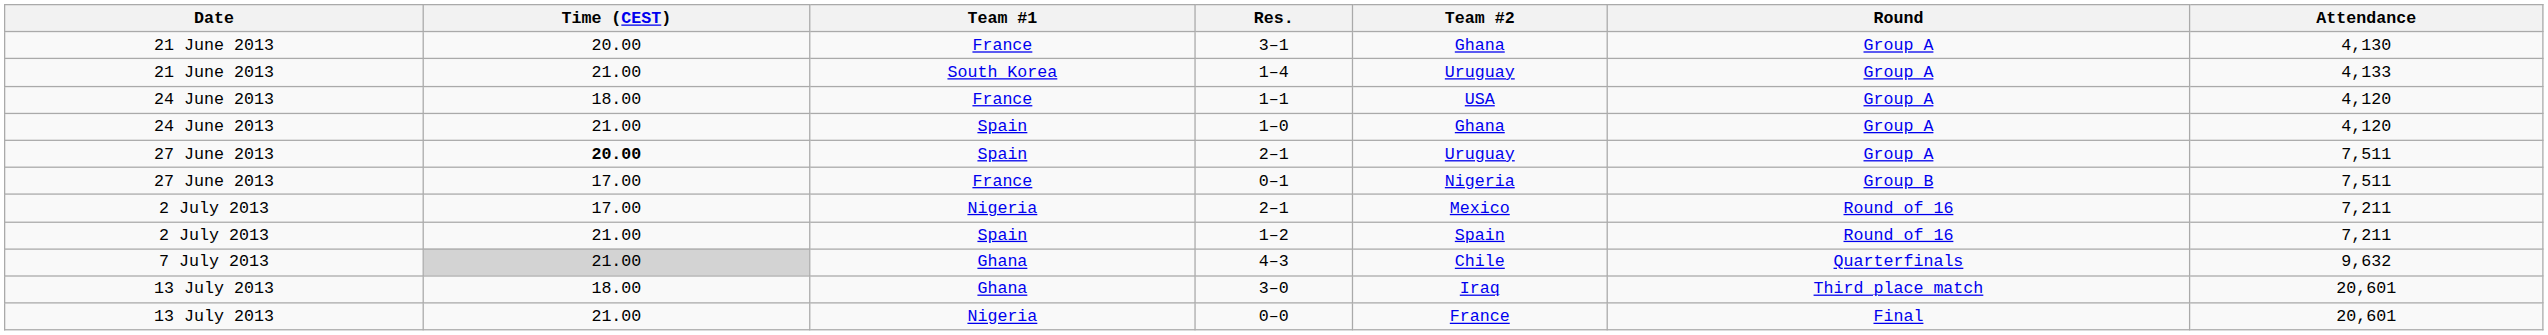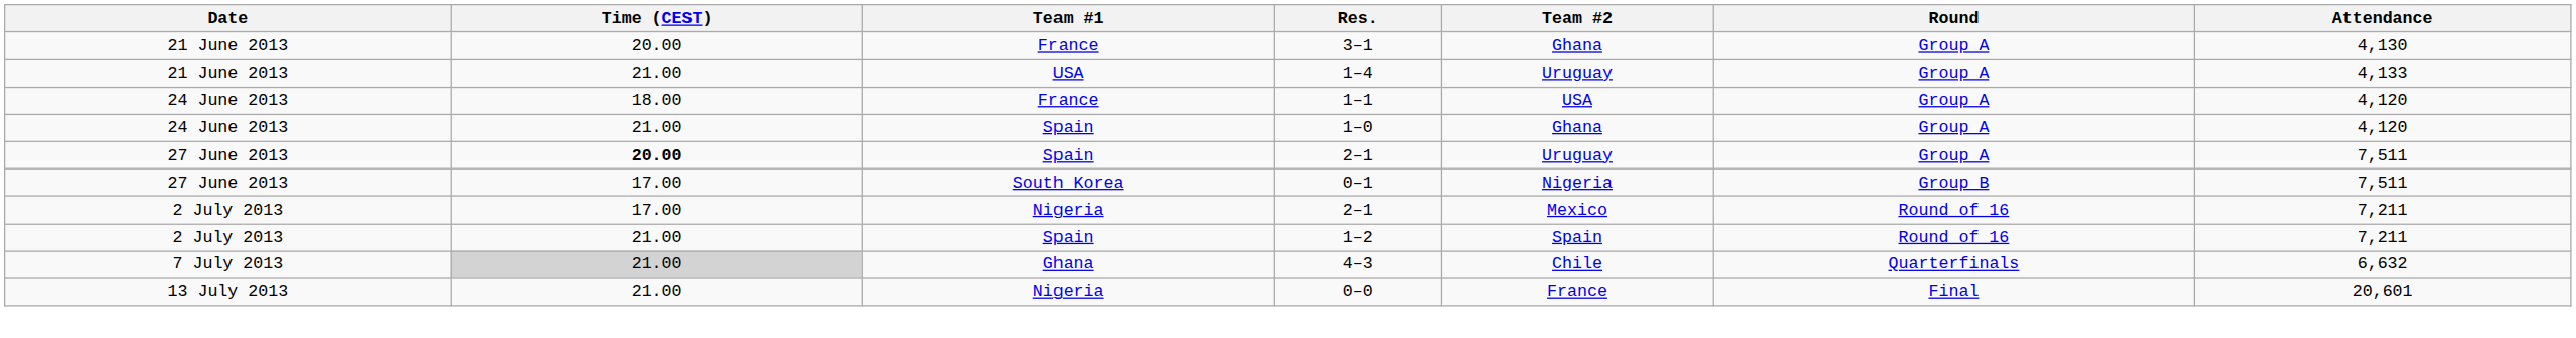1–4 | Team #1: South Korea -> USA
0–1 | Team #1: France -> South Korea
4–3 | Attendance: 9,632 -> 6,632
- row: 13 July 2013 | 18.00 | Ghana | 3–0 | Iraq | Third place match | 20,601
